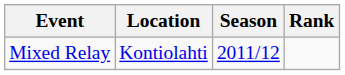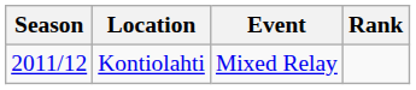columns swapped: Season <-> Event
